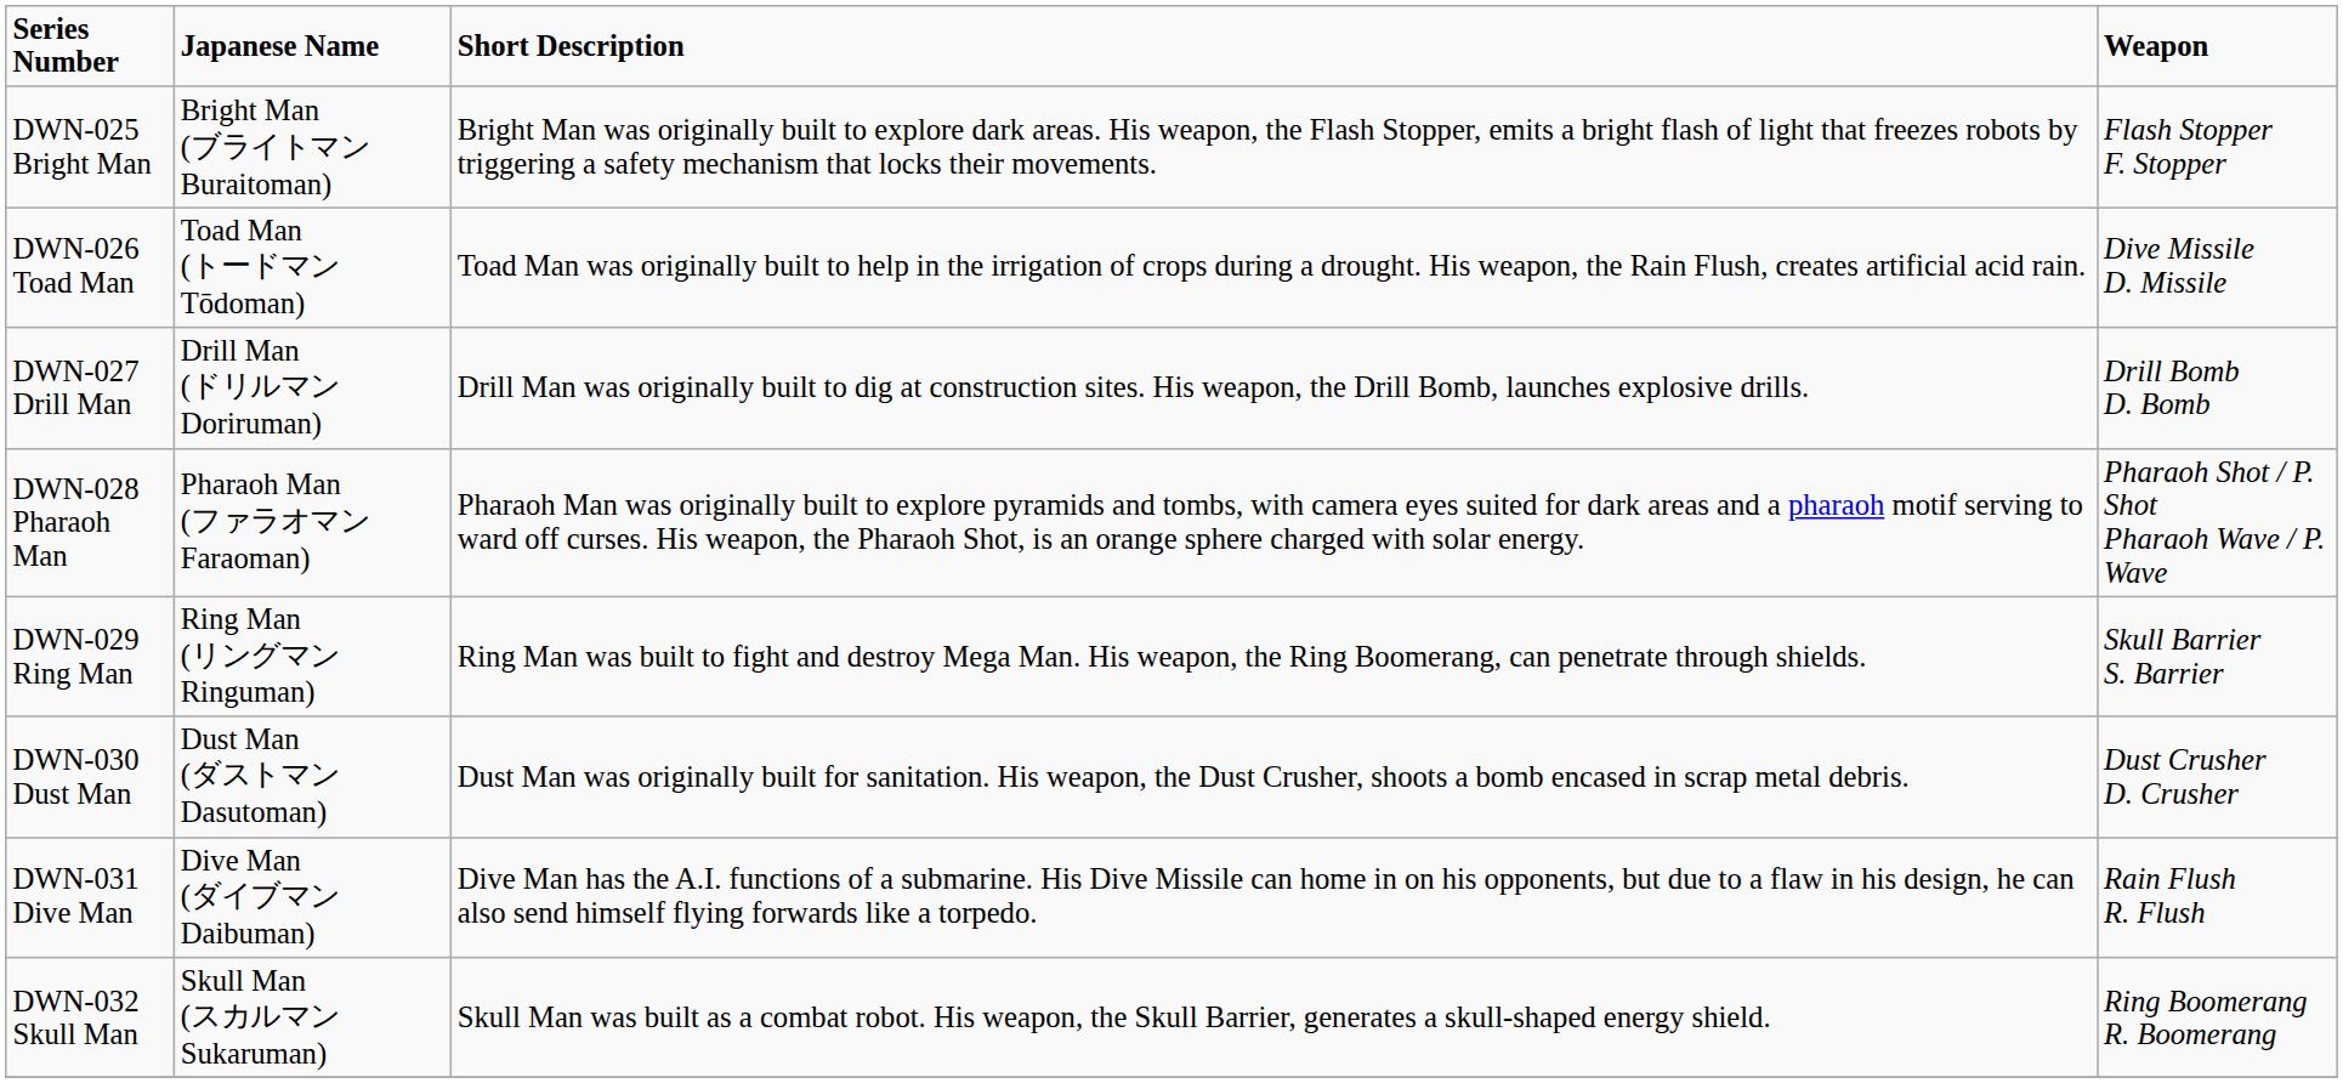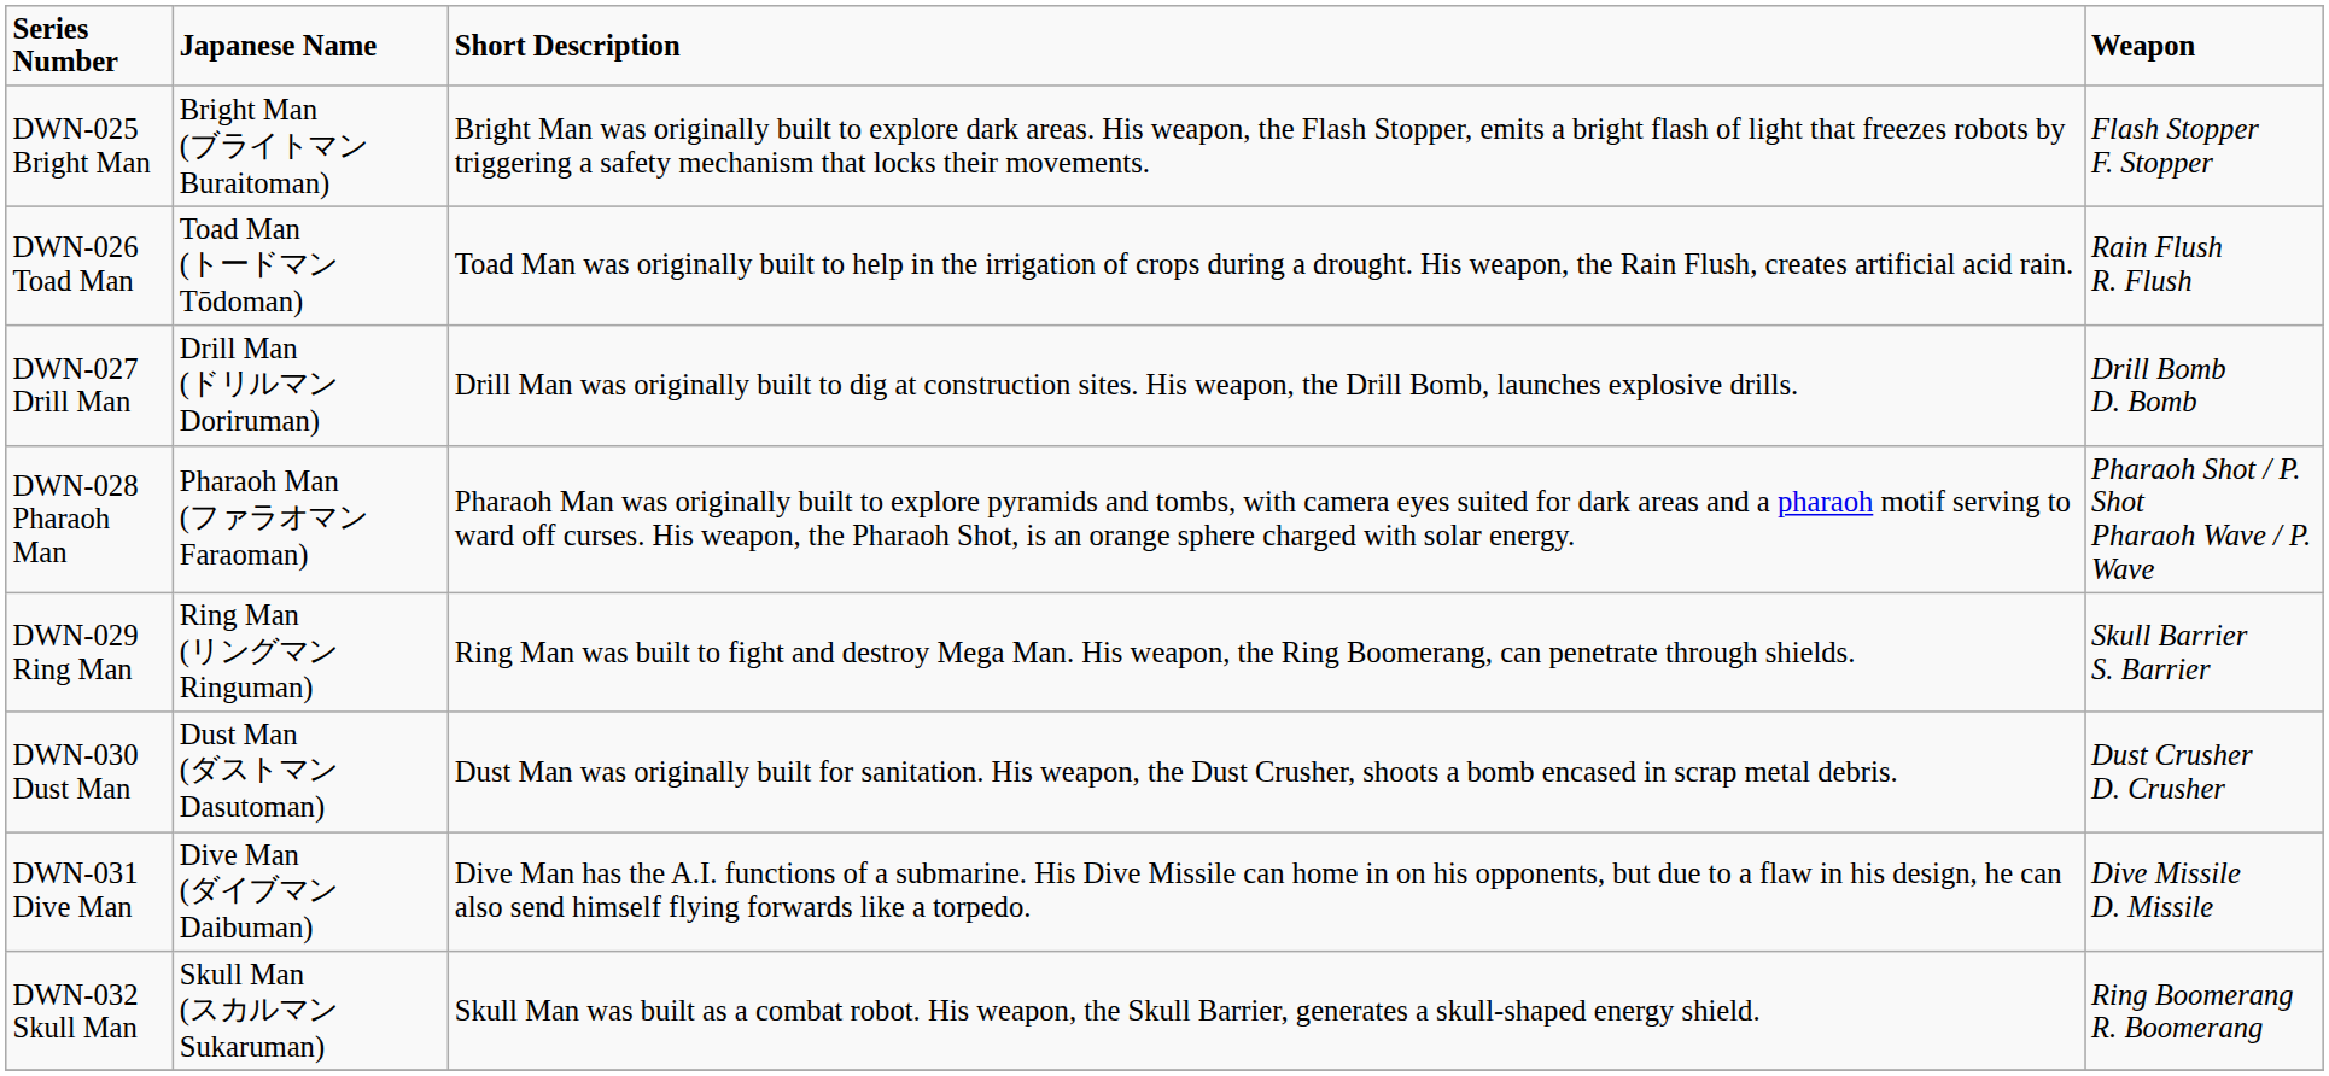DWN-026 Toad Man | Weapon: Dive Missile D. Missile -> Rain Flush R. Flush
DWN-031 Dive Man | Weapon: Rain Flush R. Flush -> Dive Missile D. Missile
